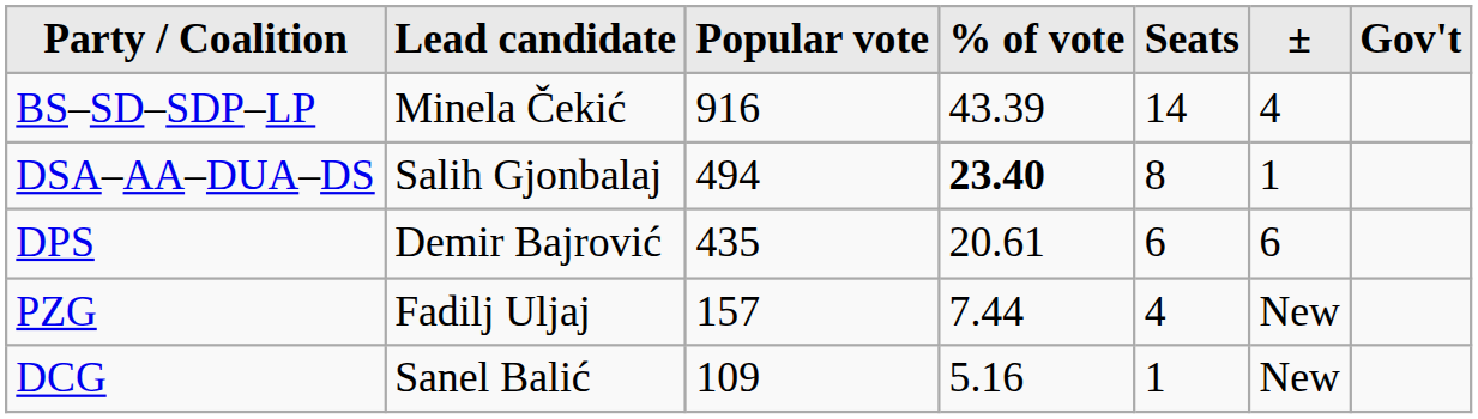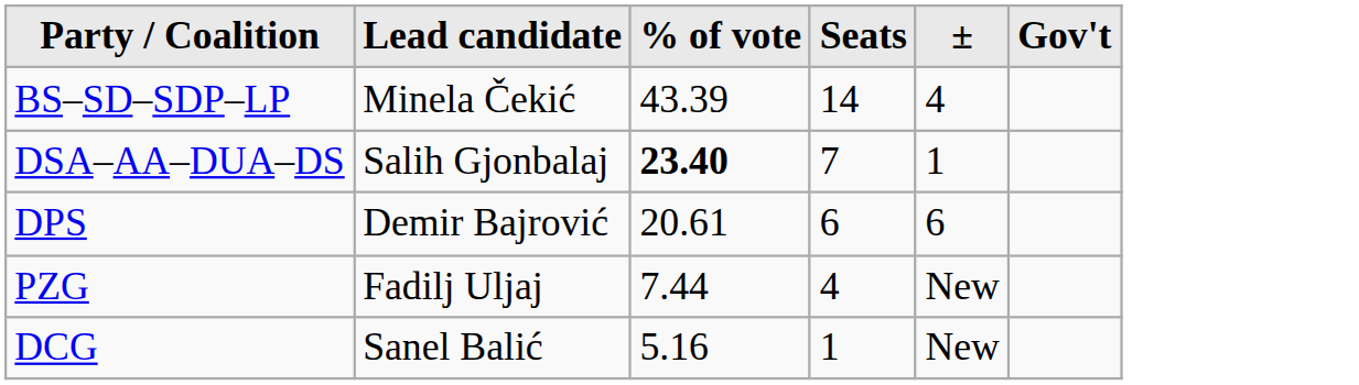- column: Popular vote | 916 | 494 | 435 | 157 | 109
DSA–AA–DUA–DS | Seats: 8 -> 7
